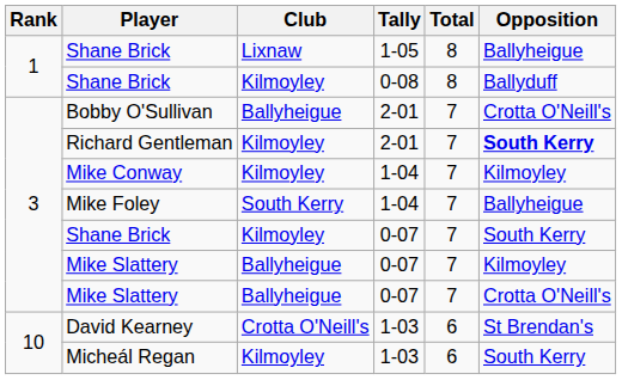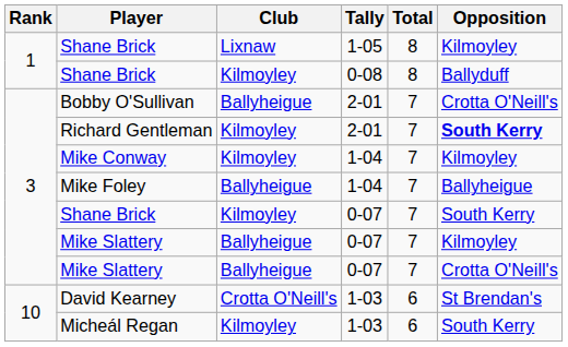Shane Brick / 1-05 | Opposition: Ballyheigue -> Kilmoyley
Mike Foley | Club: South Kerry -> Ballyheigue
